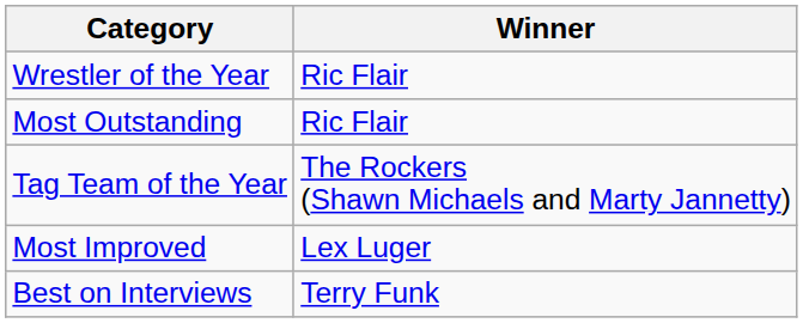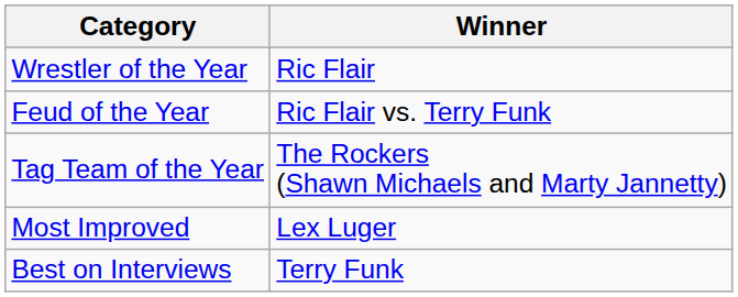- row: Most Outstanding | Ric Flair
+ row: Feud of the Year | Ric Flair vs. Terry Funk
